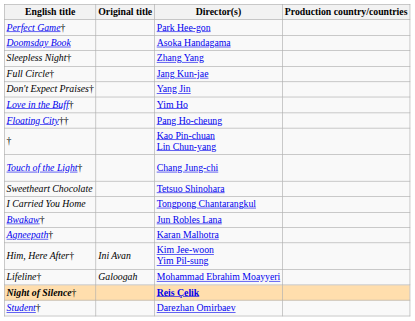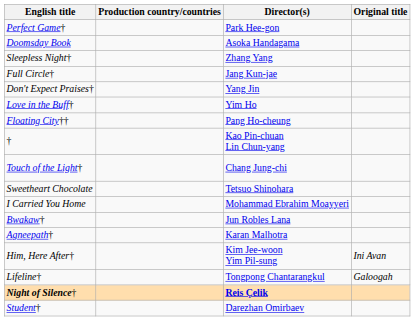columns swapped: Original title <-> Production country/countries
I Carried You Home | Director(s): Tongpong Chantarangkul -> Mohammad Ebrahim Moayyeri
Lifeline† | Director(s): Mohammad Ebrahim Moayyeri -> Tongpong Chantarangkul
